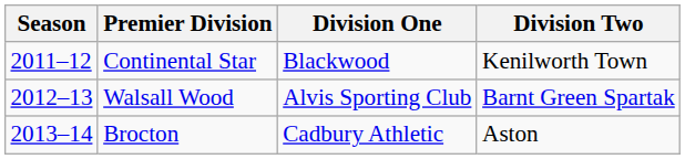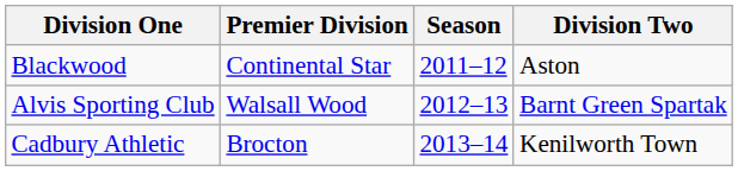columns swapped: Season <-> Division One
Continental Star | Division Two: Kenilworth Town -> Aston
Brocton | Division Two: Aston -> Kenilworth Town
